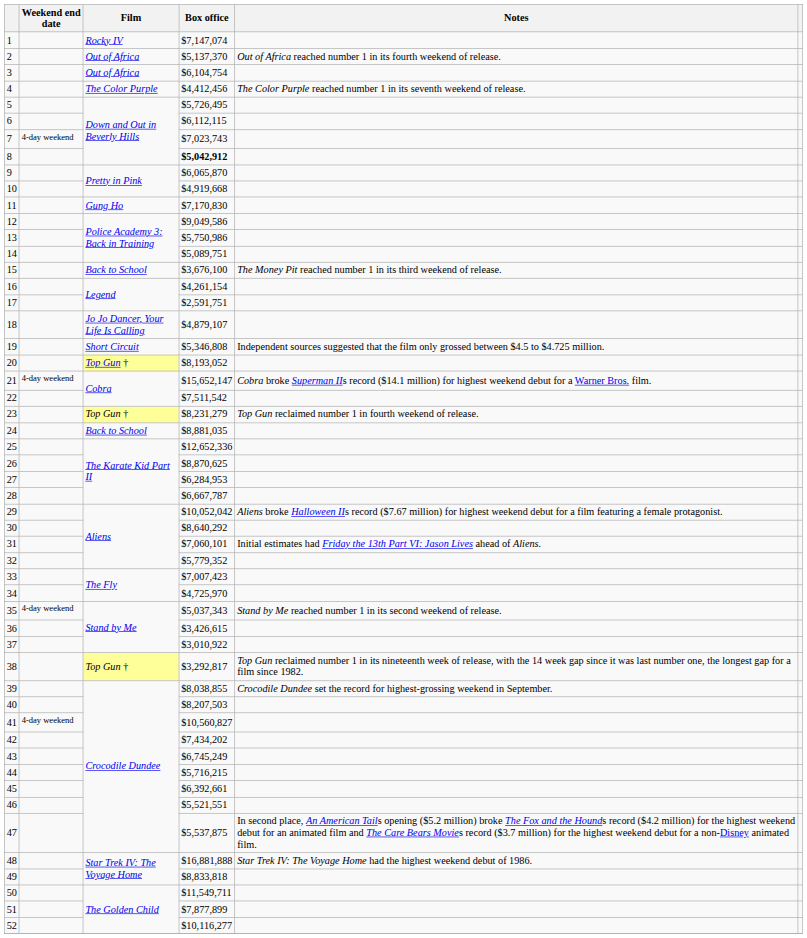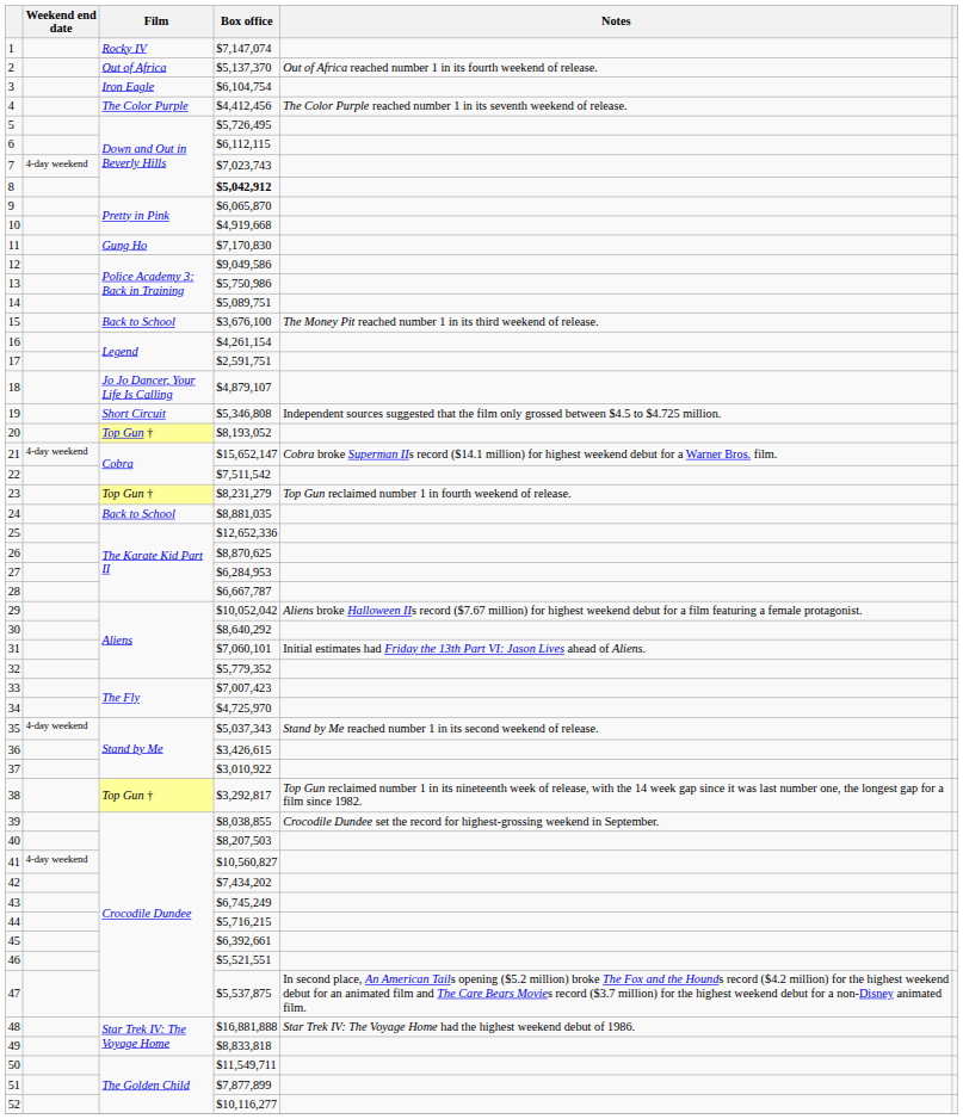3 | Film: Out of Africa -> Iron Eagle
